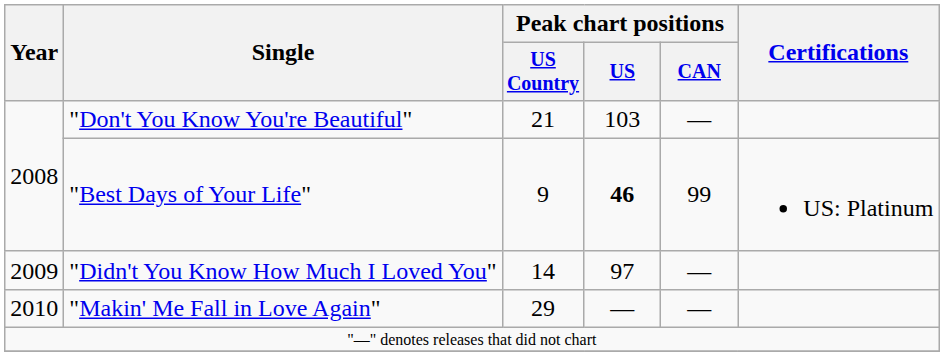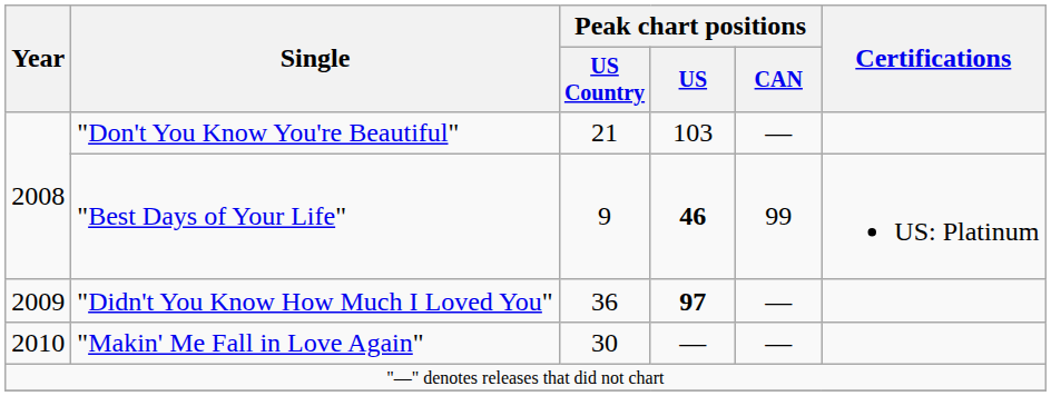"Didn't You Know How Much I Loved You" | Peak chart positions / US Country: 14 -> 36
"Didn't You Know How Much I Loved You" | Peak chart positions / US: normal -> bold
"Makin' Me Fall in Love Again" | Peak chart positions / US Country: 29 -> 30
